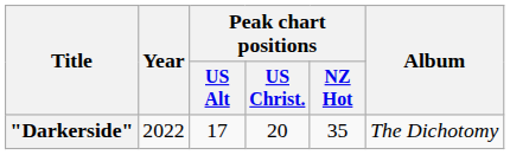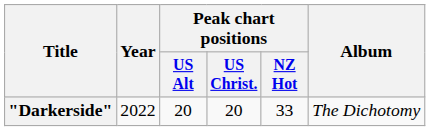"Darkerside" | Peak chart positions / US Alt: 17 -> 20
"Darkerside" | Peak chart positions / NZ Hot: 35 -> 33
